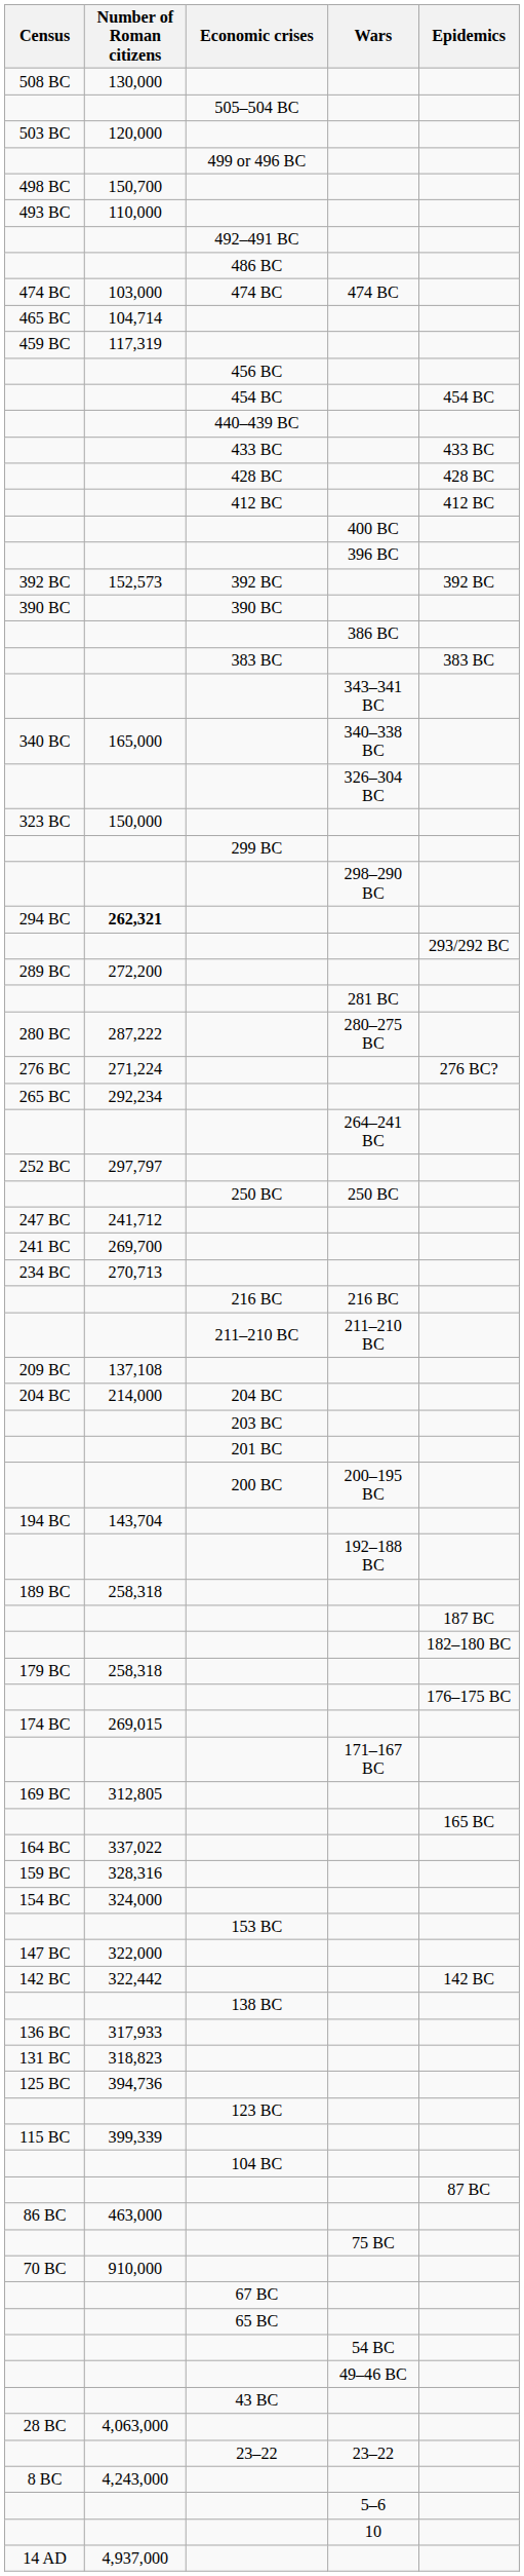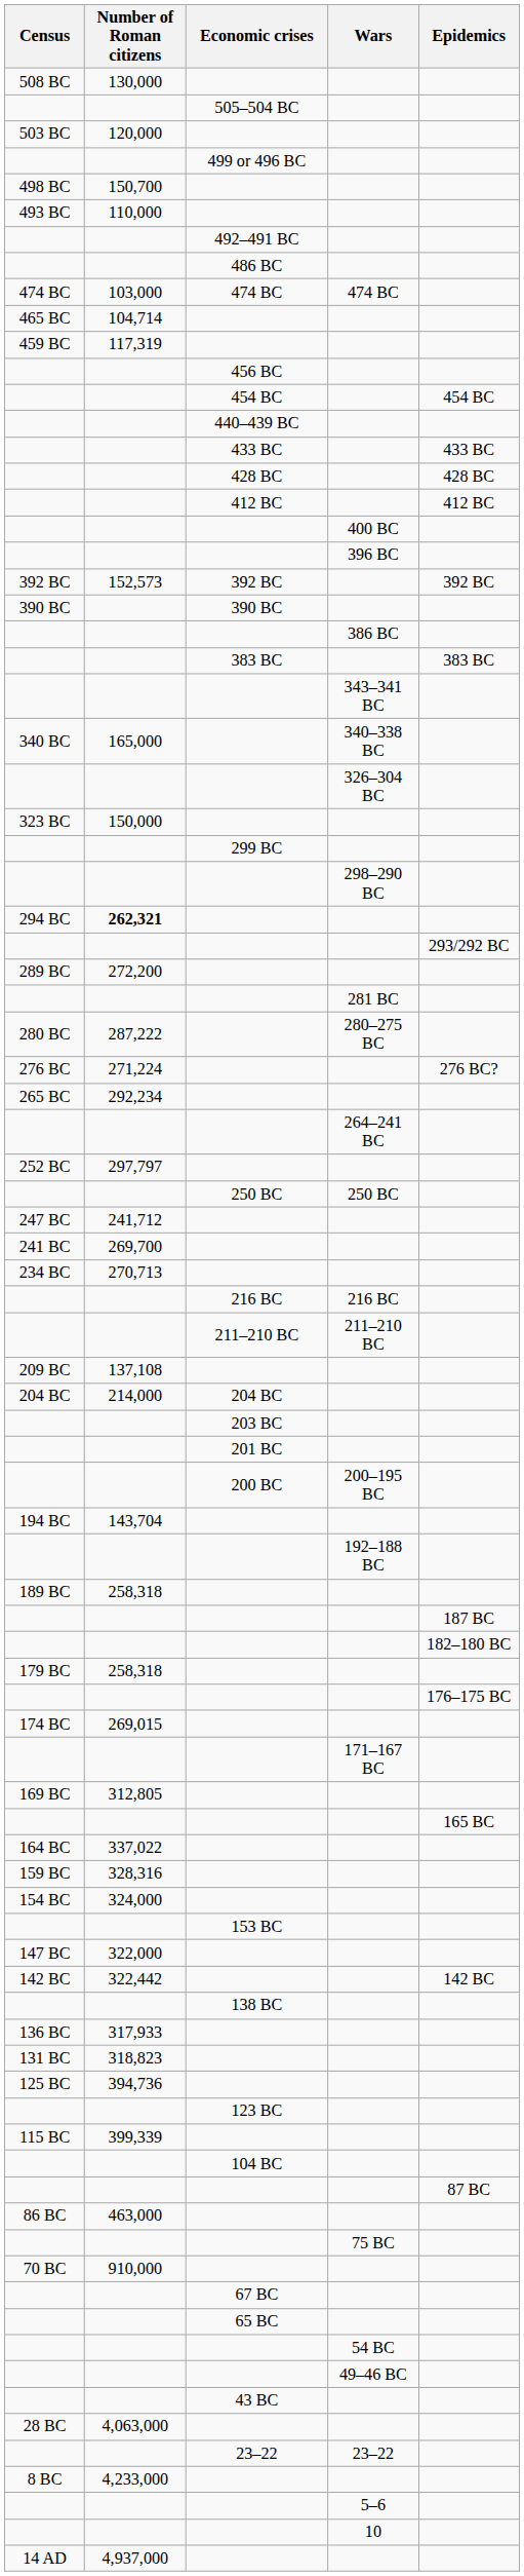8 BC | Number of Roman citizens: 4,243,000 -> 4,233,000
